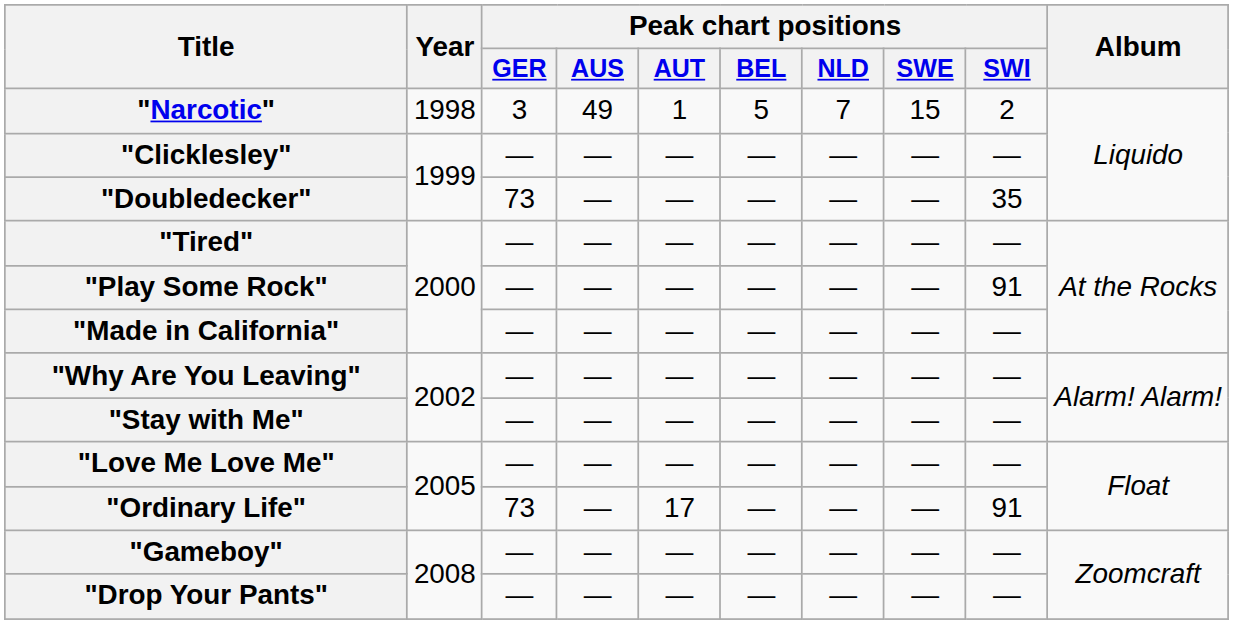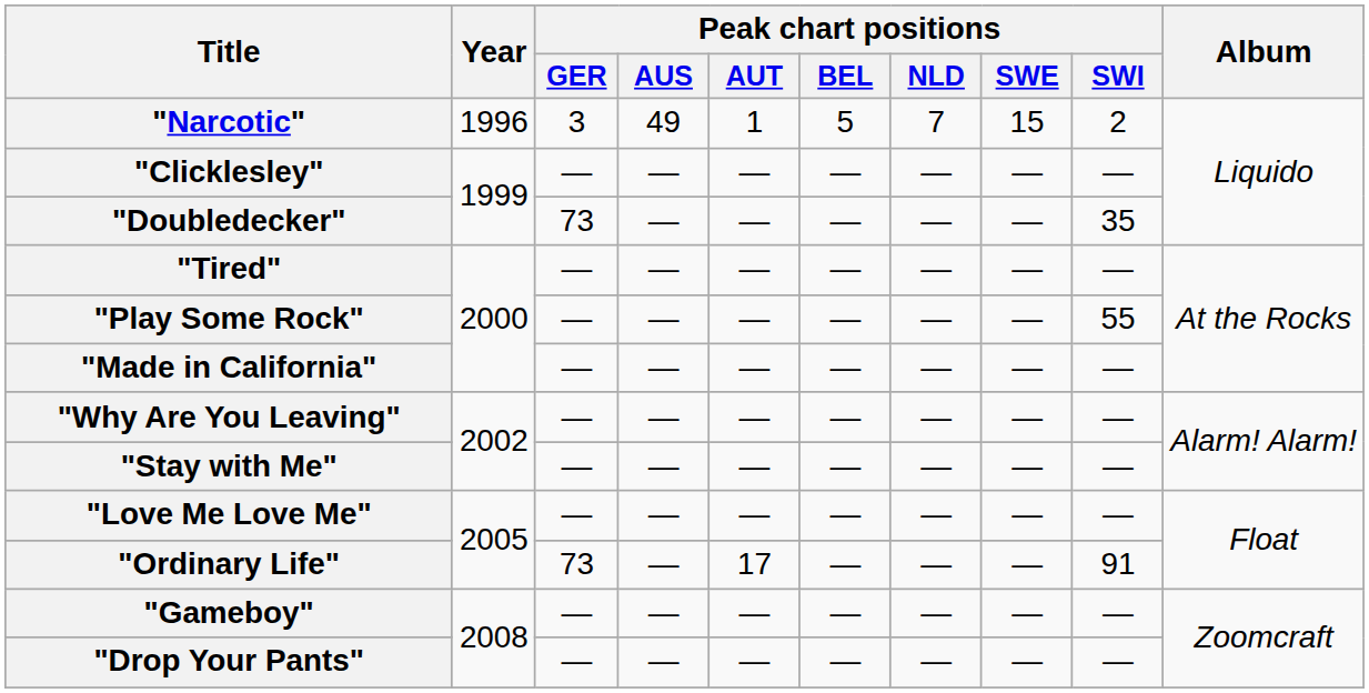"Narcotic" | Year: 1998 -> 1996
"Play Some Rock" | Peak chart positions / SWI: 91 -> 55
